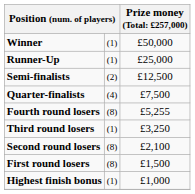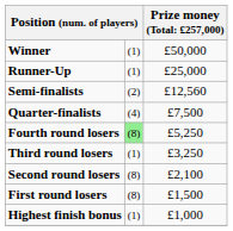Semi-finalists | column 3: £12,500 -> £12,560
Fourth round losers | column 2: no background -> lightgreen background
Fourth round losers | column 3: £5,255 -> £5,250
